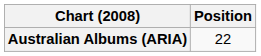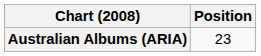Australian Albums (ARIA) | Position: 22 -> 23
